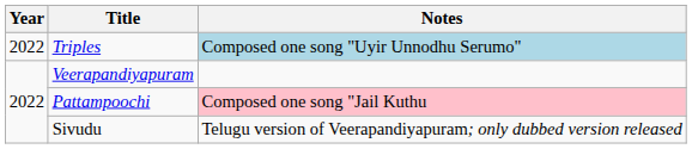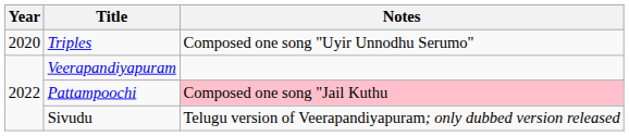Triples | Year: 2022 -> 2020
Triples | Notes: lightblue background -> no background
